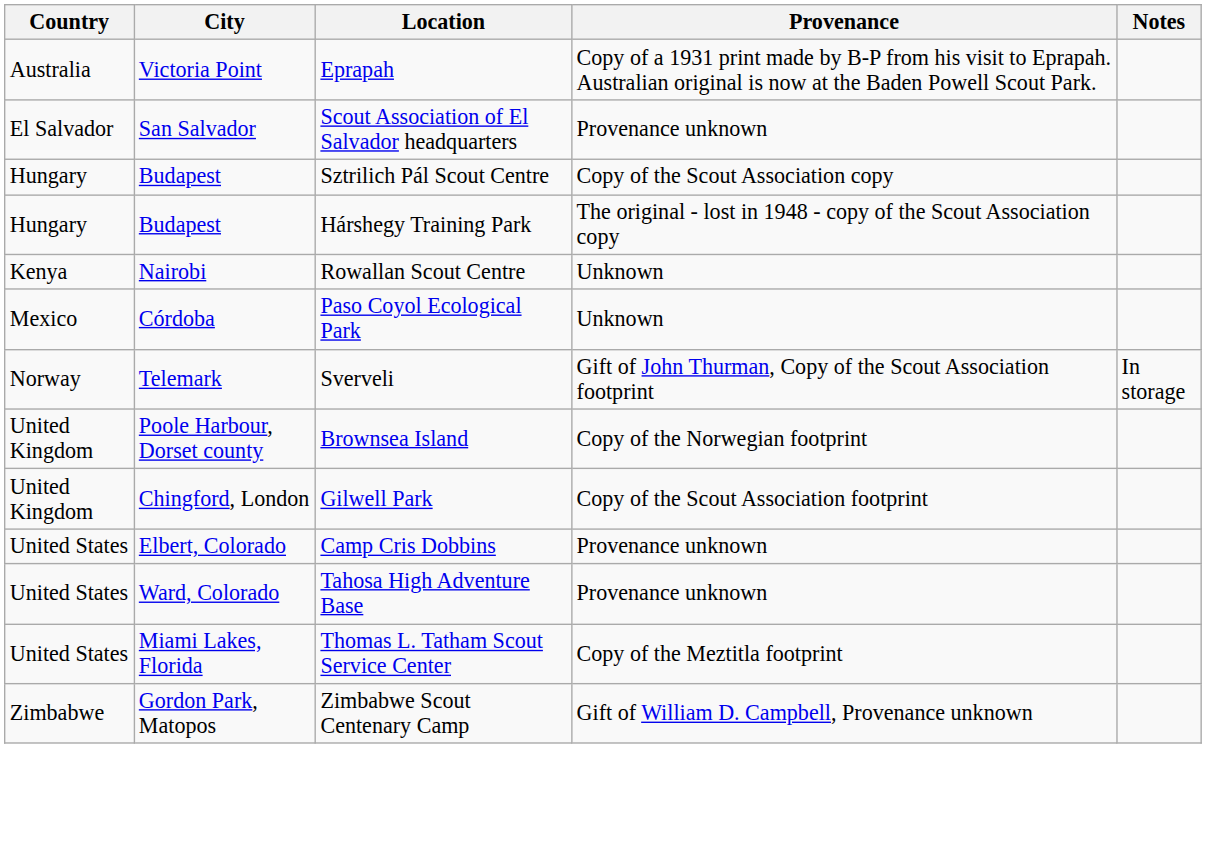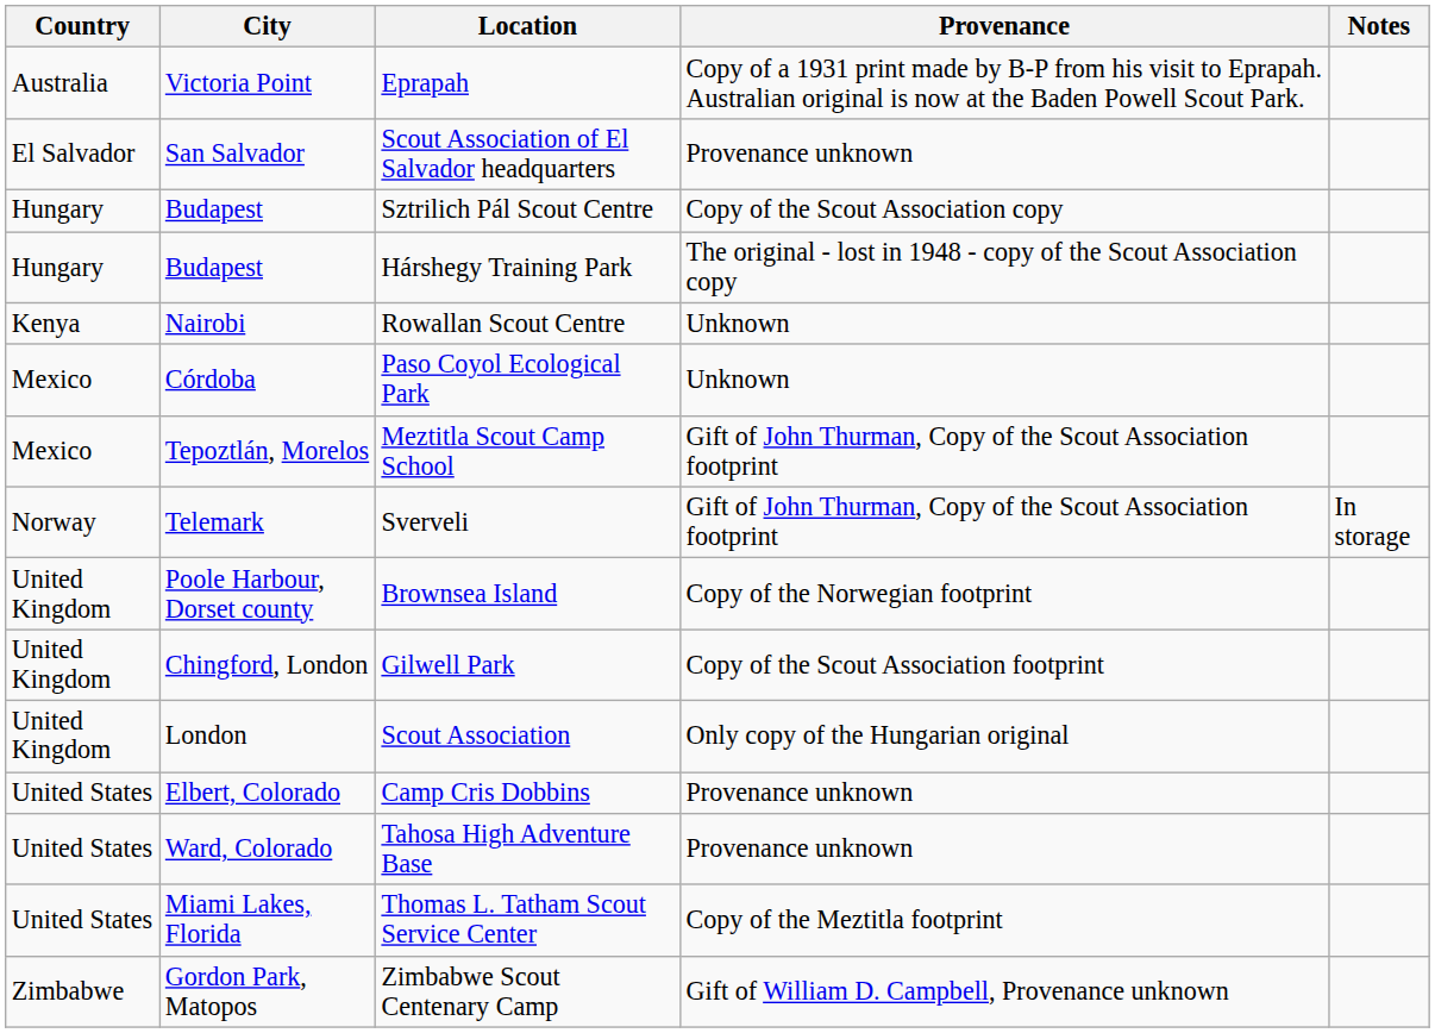+ row: Mexico | Tepoztlán, Morelos | Meztitla Scout Camp School | Gift of John Thurman, Copy of the Scout Association footprint
+ row: United Kingdom | London | Scout Association | Only copy of the Hungarian original
